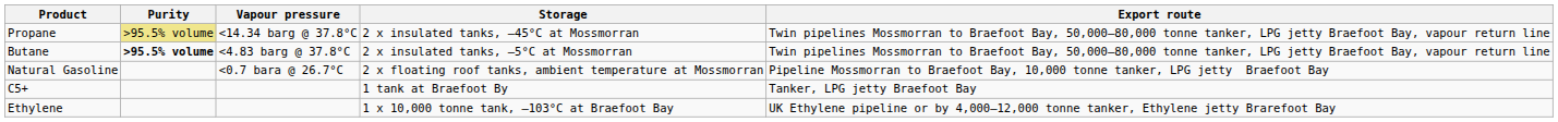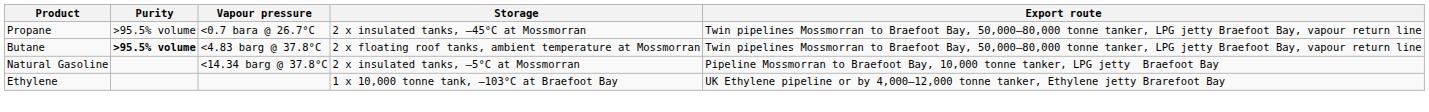Propane | Purity: khaki background -> no background
Propane | Vapour pressure: <14.34 barg @ 37.8°C -> <0.7 bara @ 26.7°C
Butane | Storage: 2 x insulated tanks, –5°C at Mossmorran -> 2 x floating roof tanks, ambient temperature at Mossmorran
Natural Gasoline | Vapour pressure: <0.7 bara @ 26.7°C -> <14.34 barg @ 37.8°C
Natural Gasoline | Storage: 2 x floating roof tanks, ambient temperature at Mossmorran -> 2 x insulated tanks, –5°C at Mossmorran
- row: C5+ | 1 tank at Braefoot By | Tanker, LPG jetty Braefoot Bay
